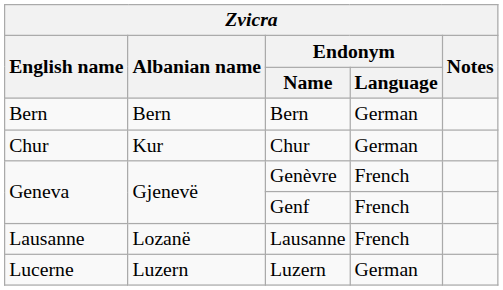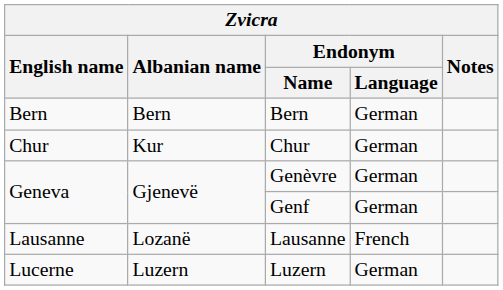Genèvre | Endonym / Language: French -> German
Genf | Endonym / Language: French -> German
